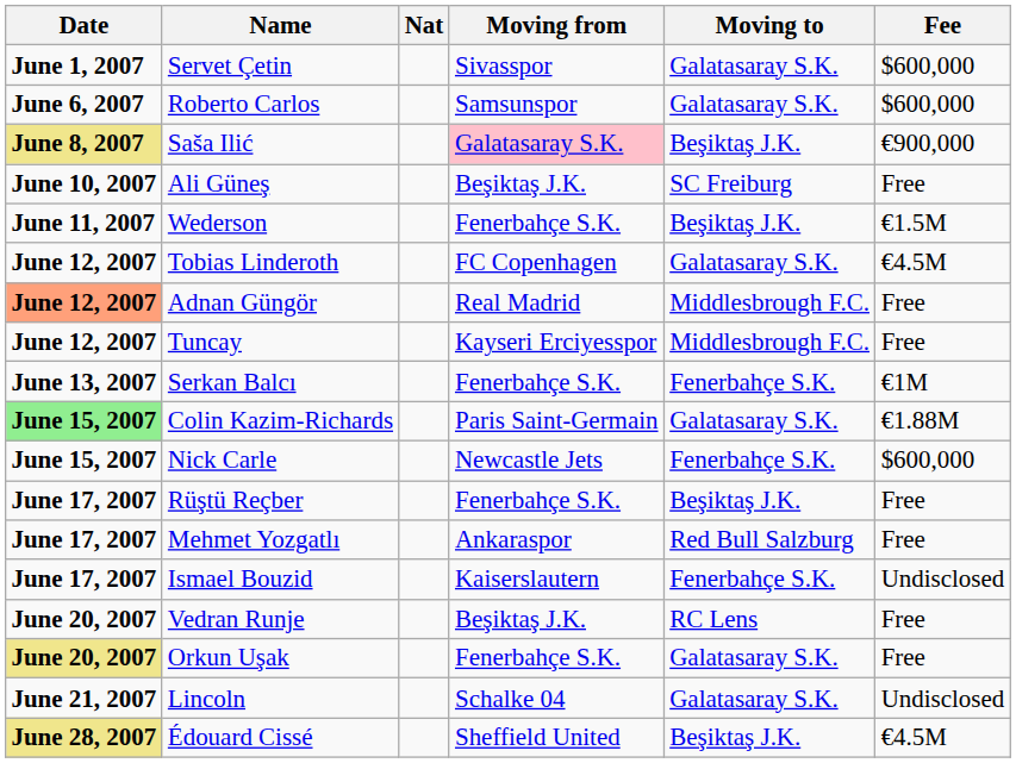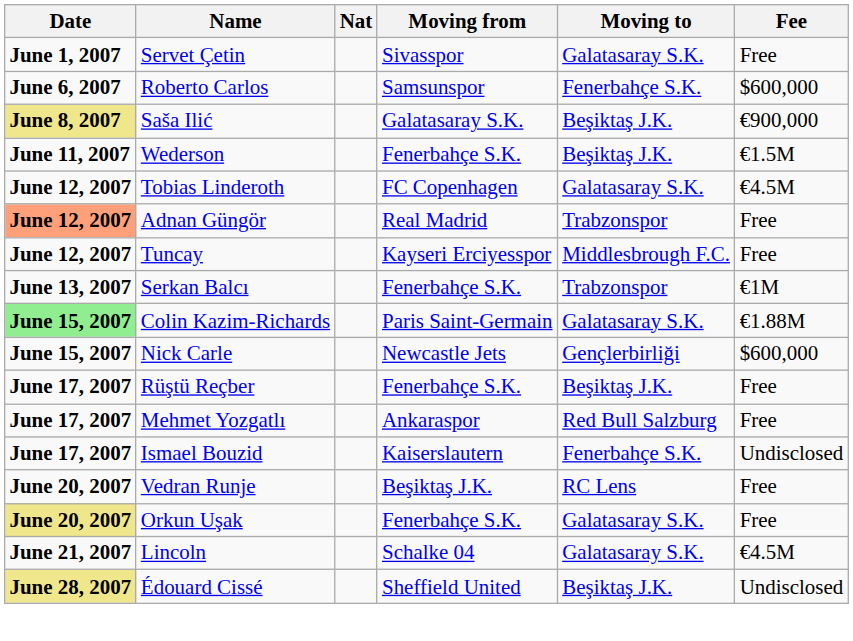Servet Çetin | Fee: $600,000 -> Free
Roberto Carlos | Moving to: Galatasaray S.K. -> Fenerbahçe S.K.
Saša Ilić | Moving from: pink background -> no background
- row: June 10, 2007 | Ali Güneş | Beşiktaş J.K. | SC Freiburg | Free
Adnan Güngör | Moving to: Middlesbrough F.C. -> Trabzonspor
Serkan Balcı | Moving to: Fenerbahçe S.K. -> Trabzonspor
Nick Carle | Moving to: Fenerbahçe S.K. -> Gençlerbirliği
Lincoln | Fee: Undisclosed -> €4.5M
Édouard Cissé | Fee: €4.5M -> Undisclosed
